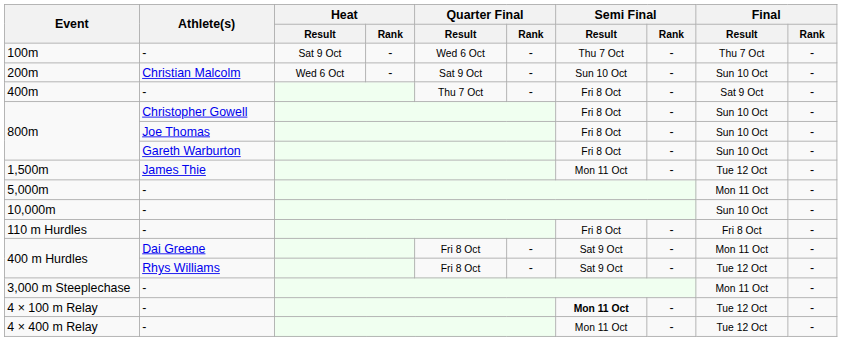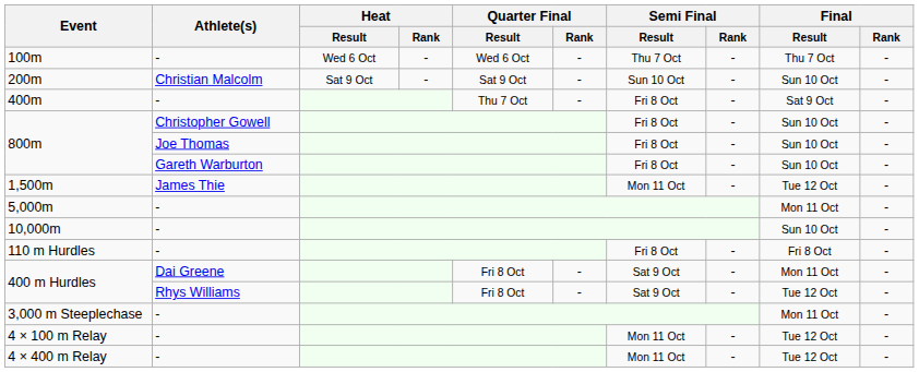100m | Heat / Result: Sat 9 Oct -> Wed 6 Oct
200m | Heat / Result: Wed 6 Oct -> Sat 9 Oct
4 × 100 m Relay | Semi Final / Result: bold -> normal
